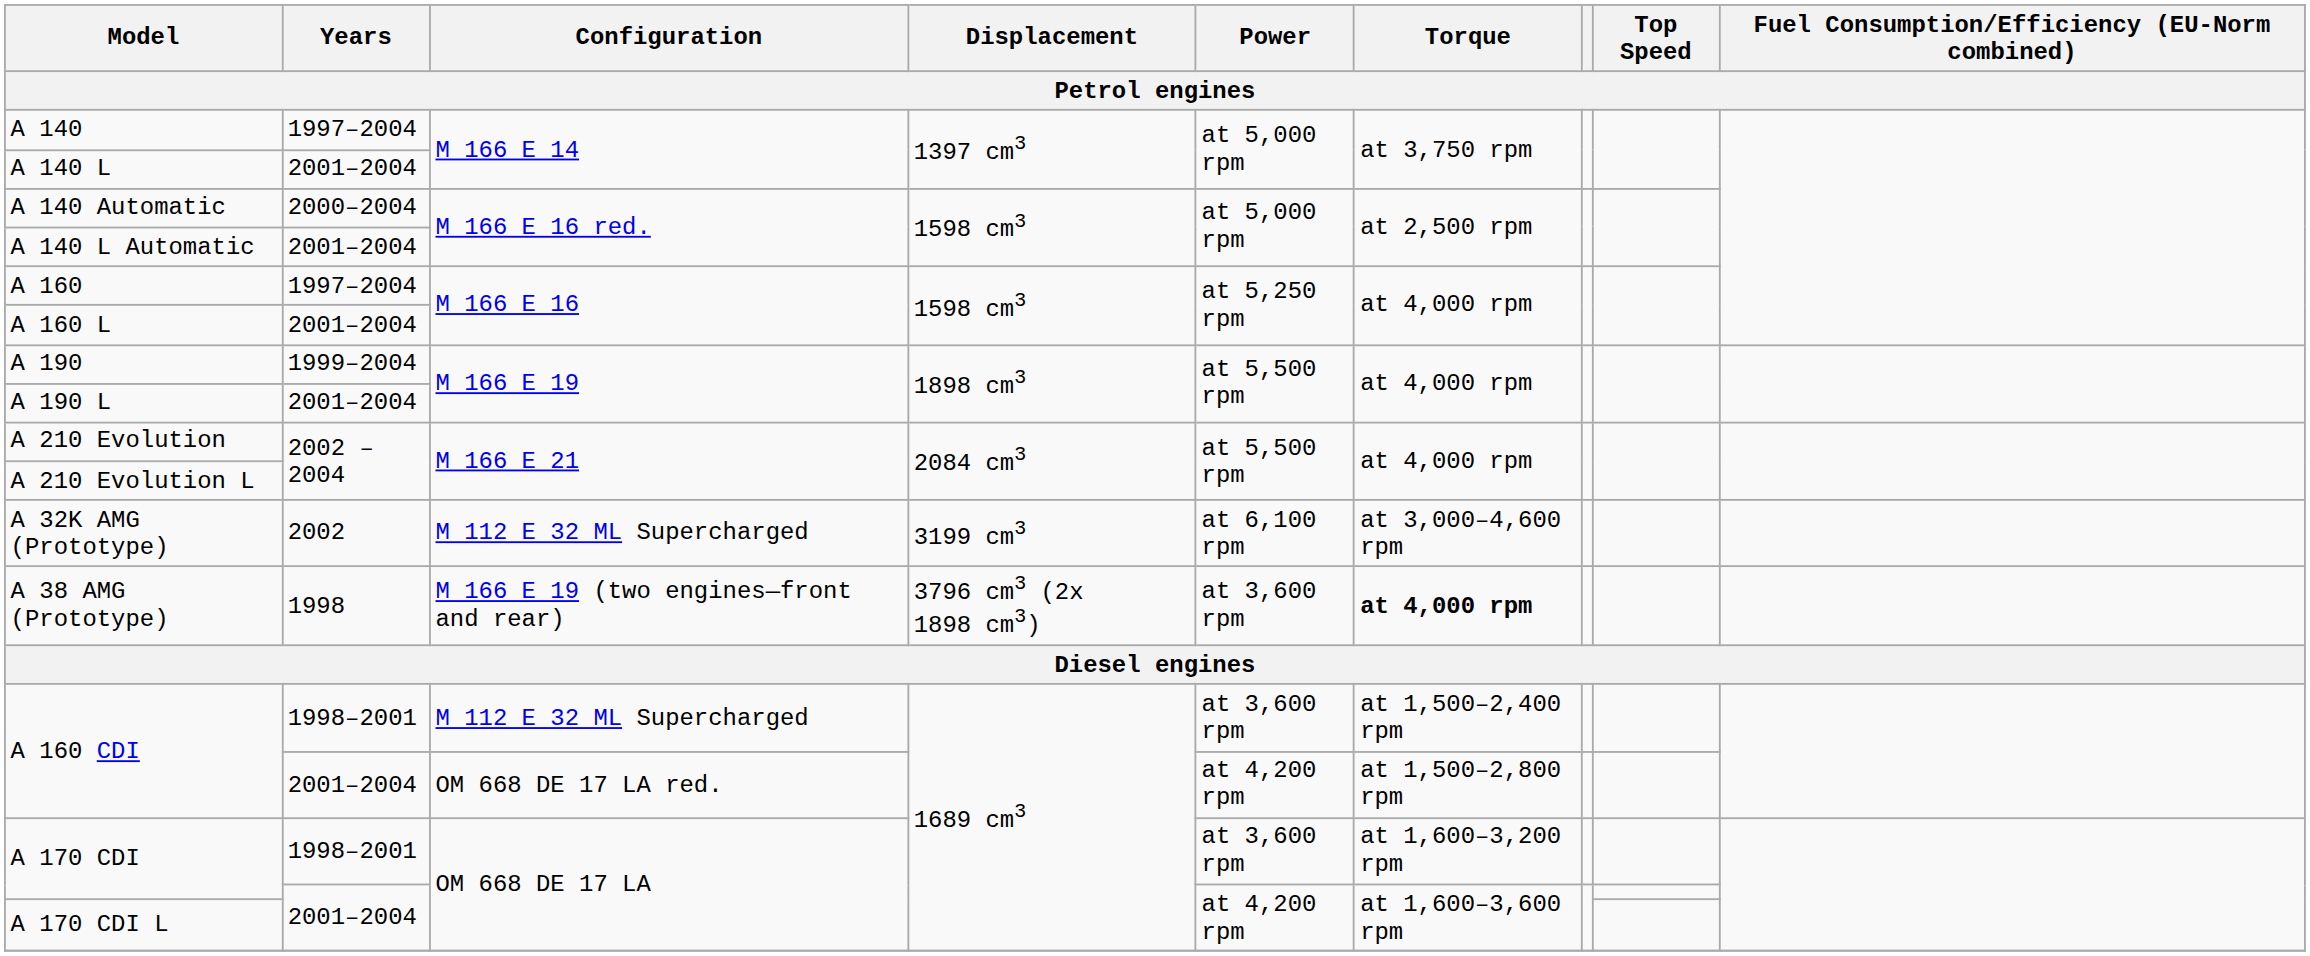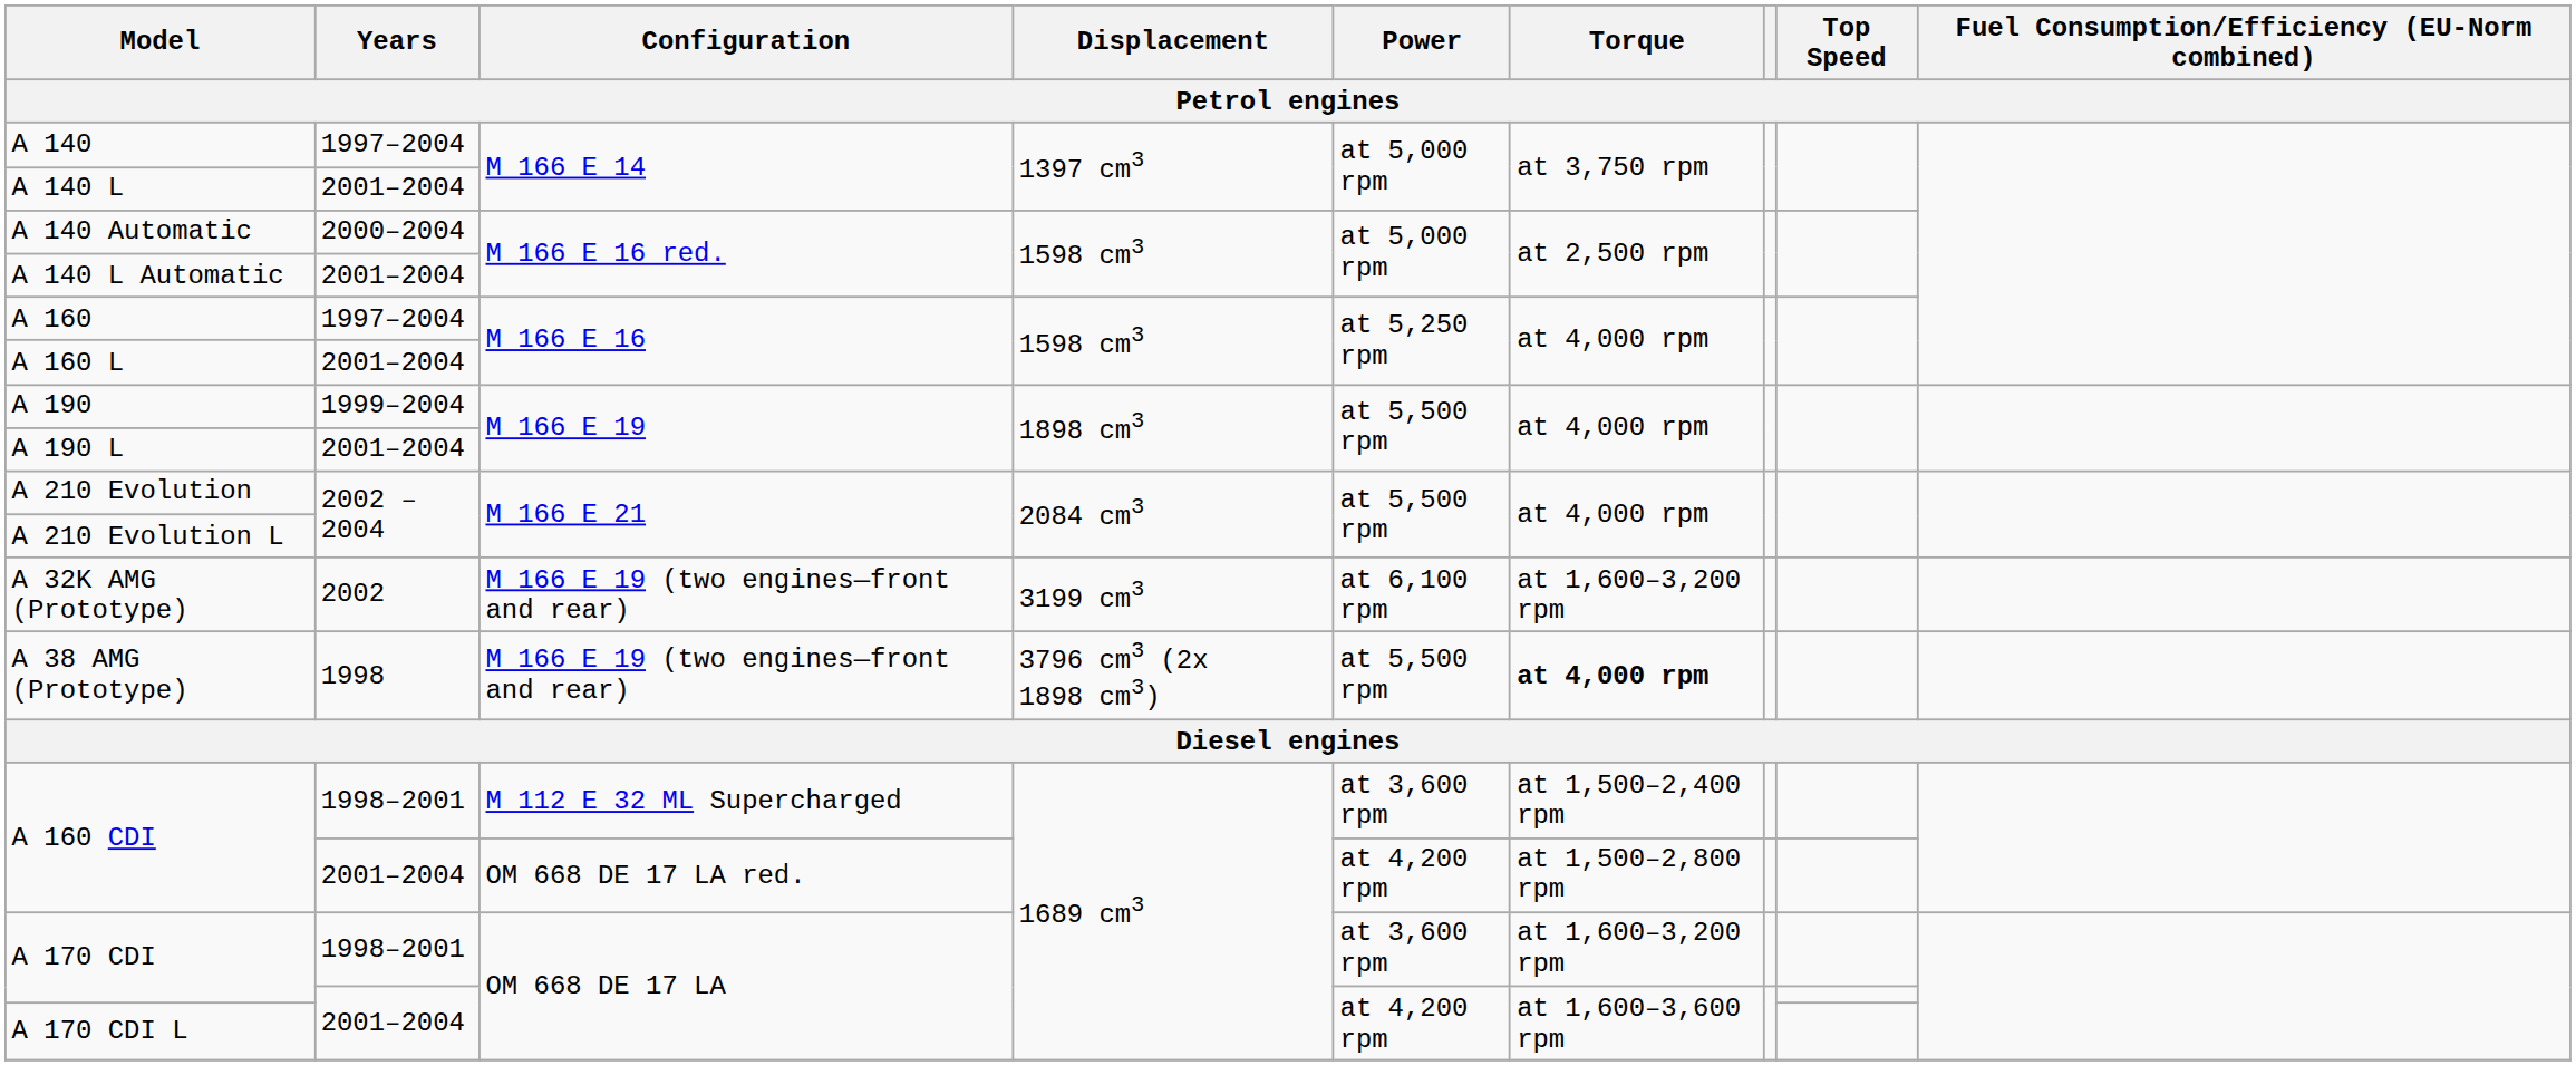A 32K AMG (Prototype) | Configuration: M 112 E 32 ML Supercharged -> M 166 E 19 (two engines—front and rear)
A 32K AMG (Prototype) | Torque: at 3,000–4,600 rpm -> at 1,600–3,200 rpm
A 38 AMG (Prototype) | Power: at 3,600 rpm -> at 5,500 rpm
